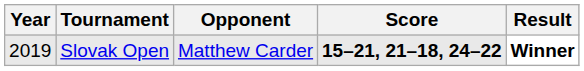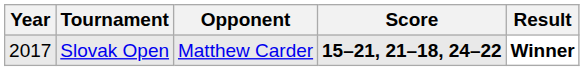Slovak Open | Year: 2019 -> 2017
